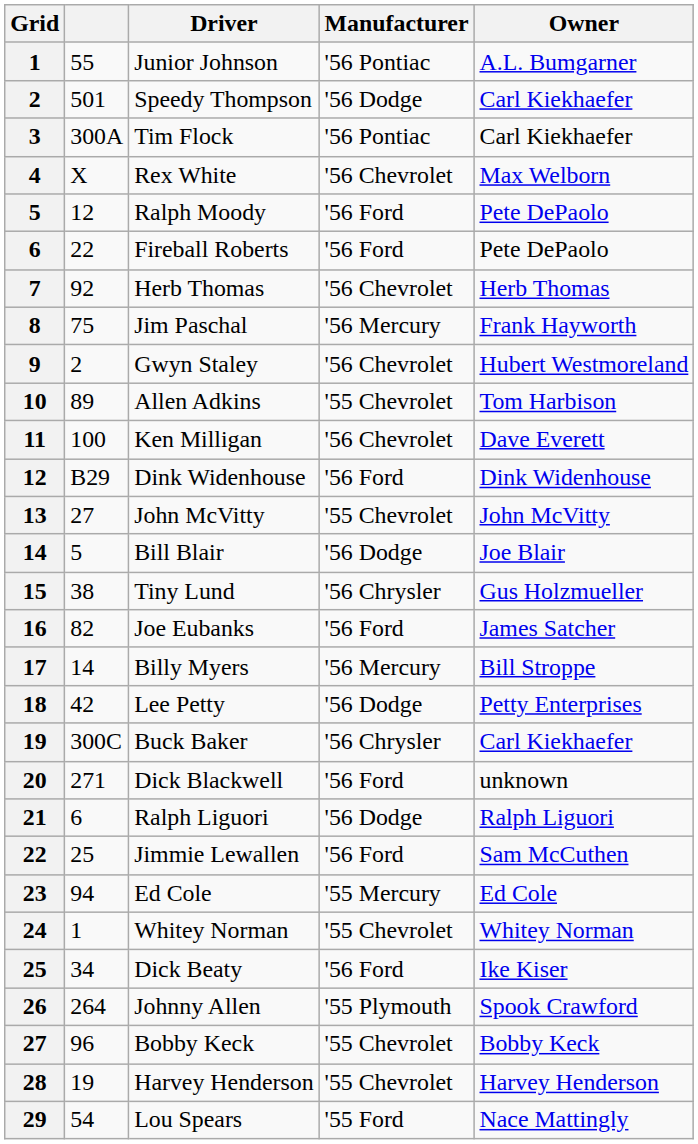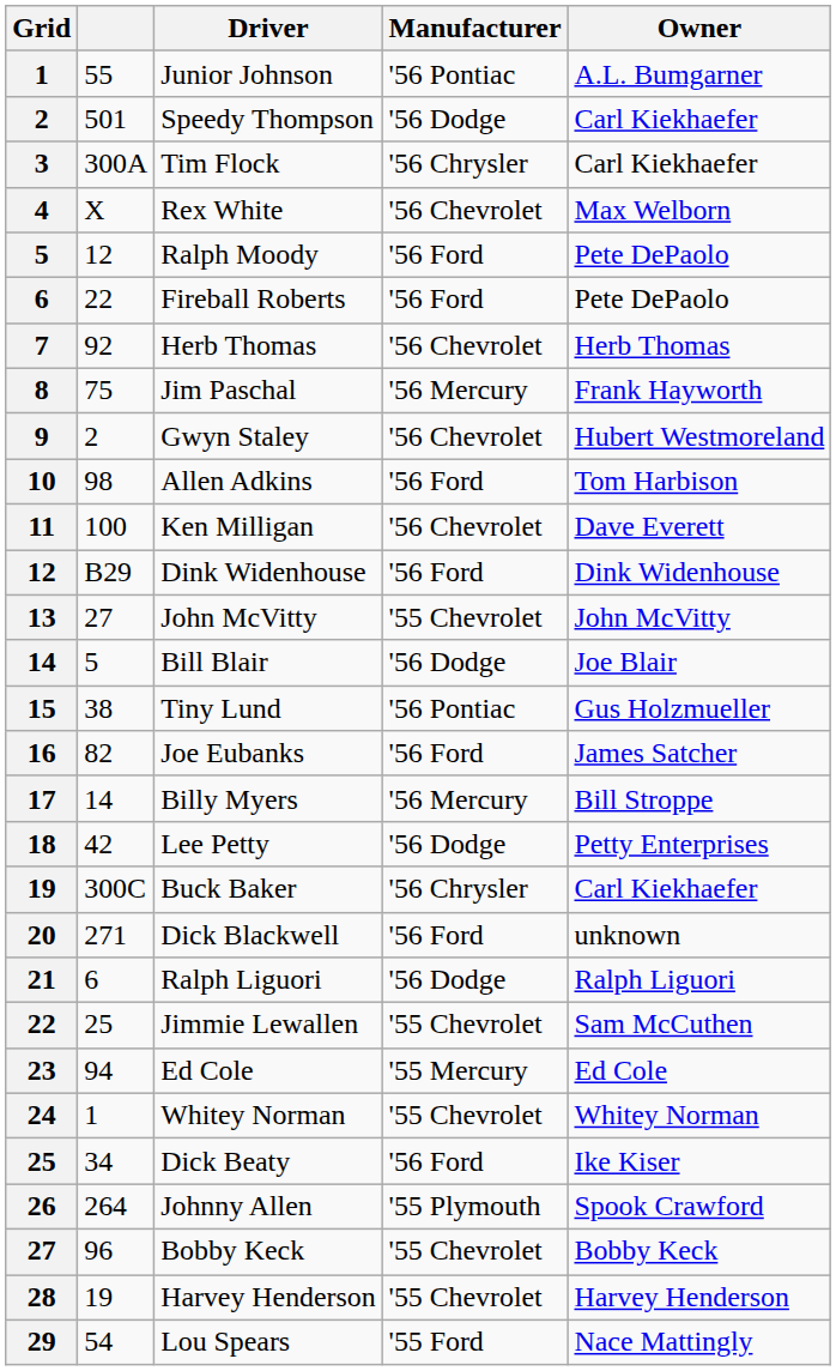Tim Flock | Manufacturer: '56 Pontiac -> '56 Chrysler
Allen Adkins | column 2: 89 -> 98
Allen Adkins | Manufacturer: '55 Chevrolet -> '56 Ford
Tiny Lund | Manufacturer: '56 Chrysler -> '56 Pontiac
Jimmie Lewallen | Manufacturer: '56 Ford -> '55 Chevrolet
